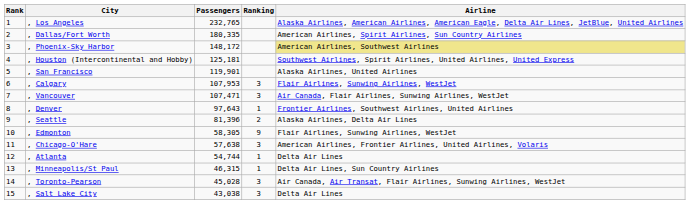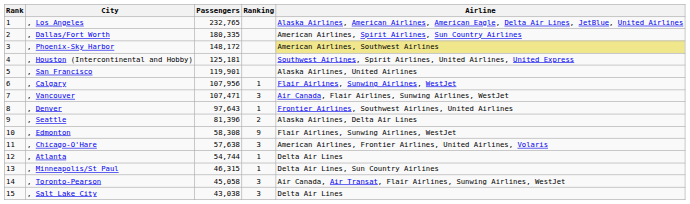, Calgary | Passengers: 107,953 -> 107,956
, Calgary | Ranking: 3 -> 1
, Edmonton | Passengers: 58,305 -> 58,308
, Toronto-Pearson | Passengers: 45,028 -> 45,058
